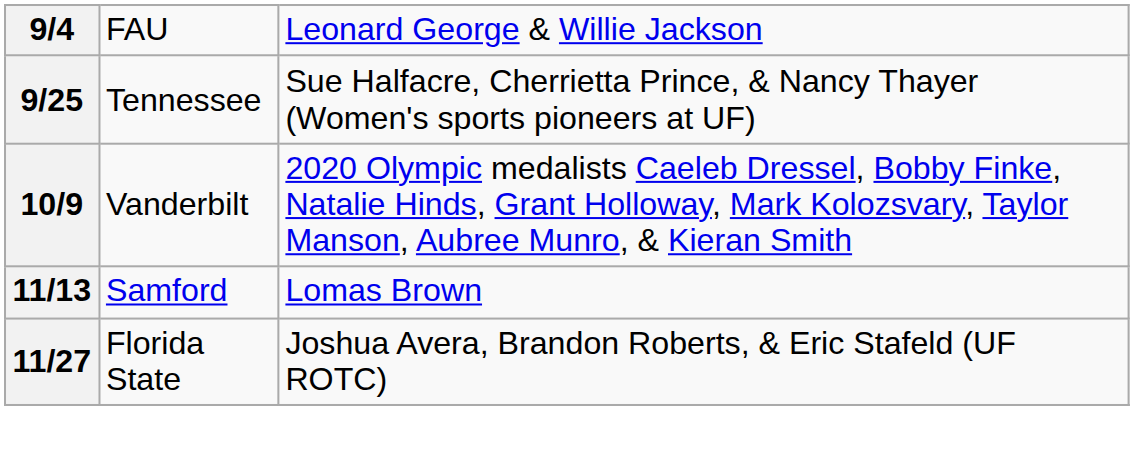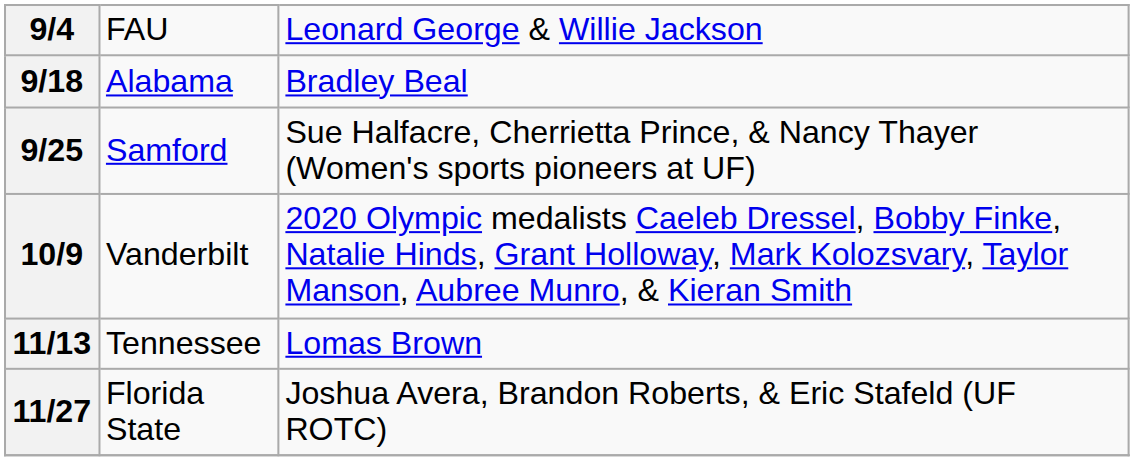+ row: 9/18 | Alabama | Bradley Beal
9/25 | column 2: Tennessee -> Samford
11/13 | column 2: Samford -> Tennessee
